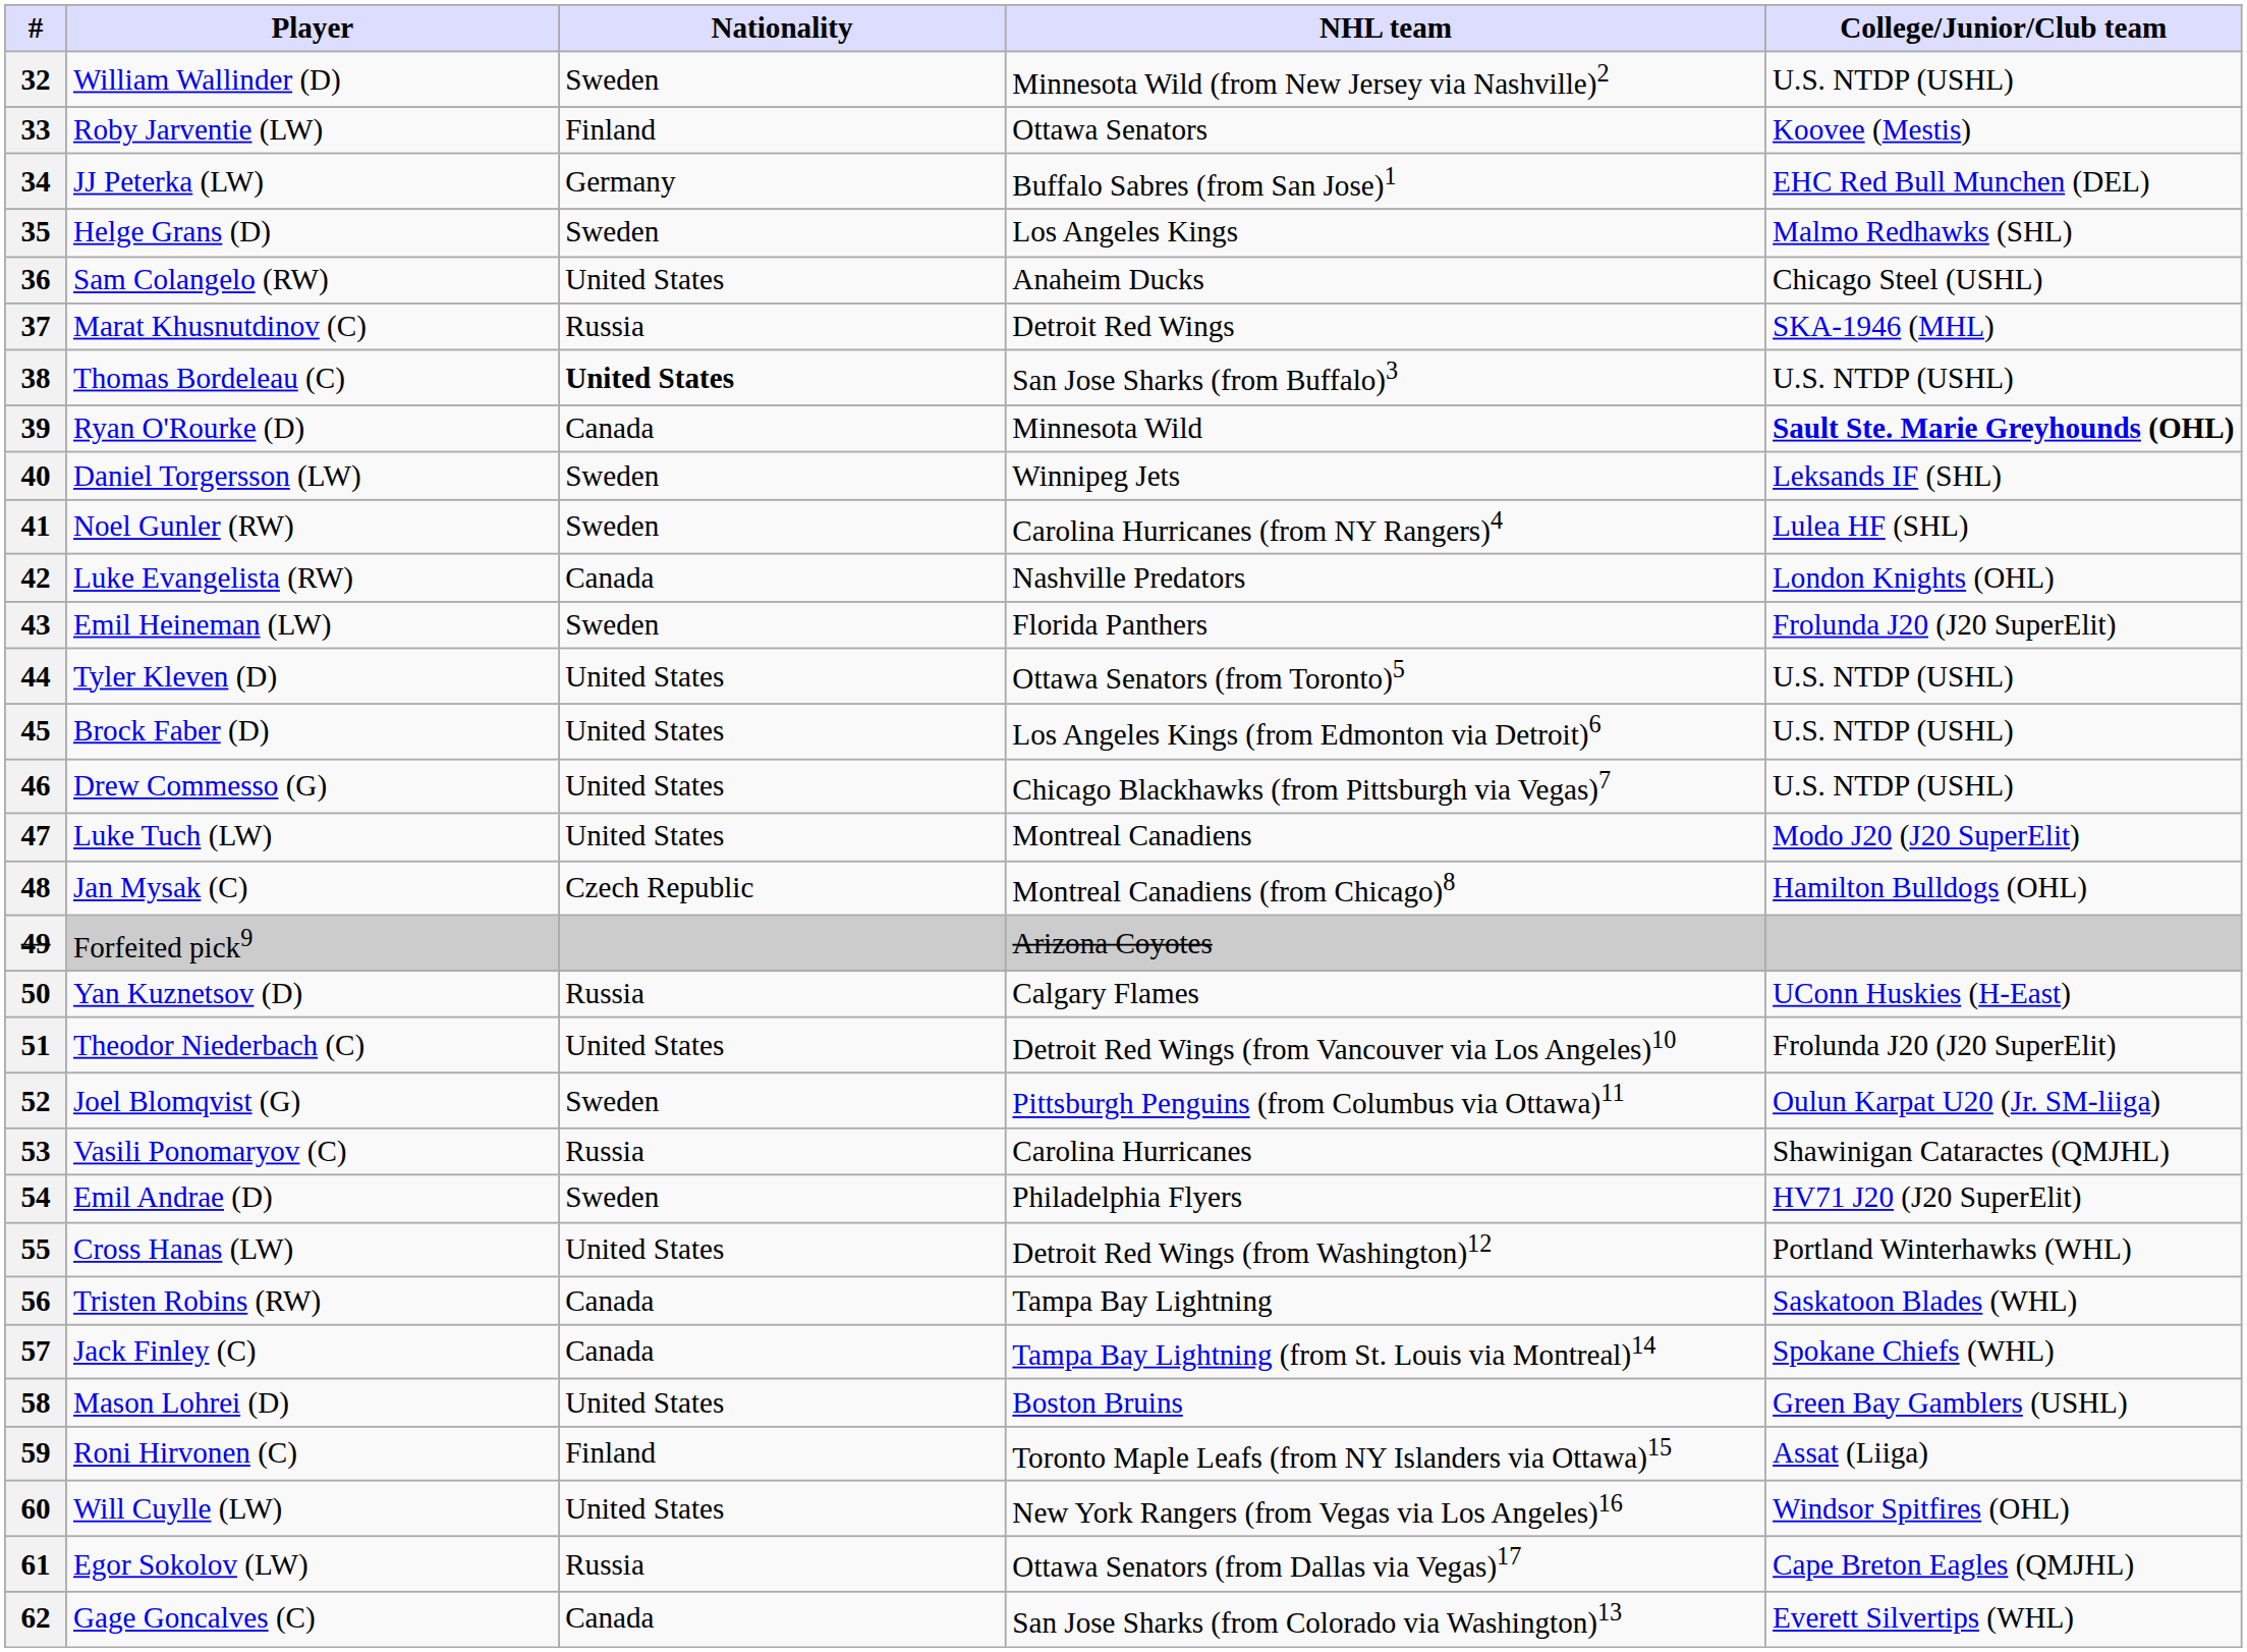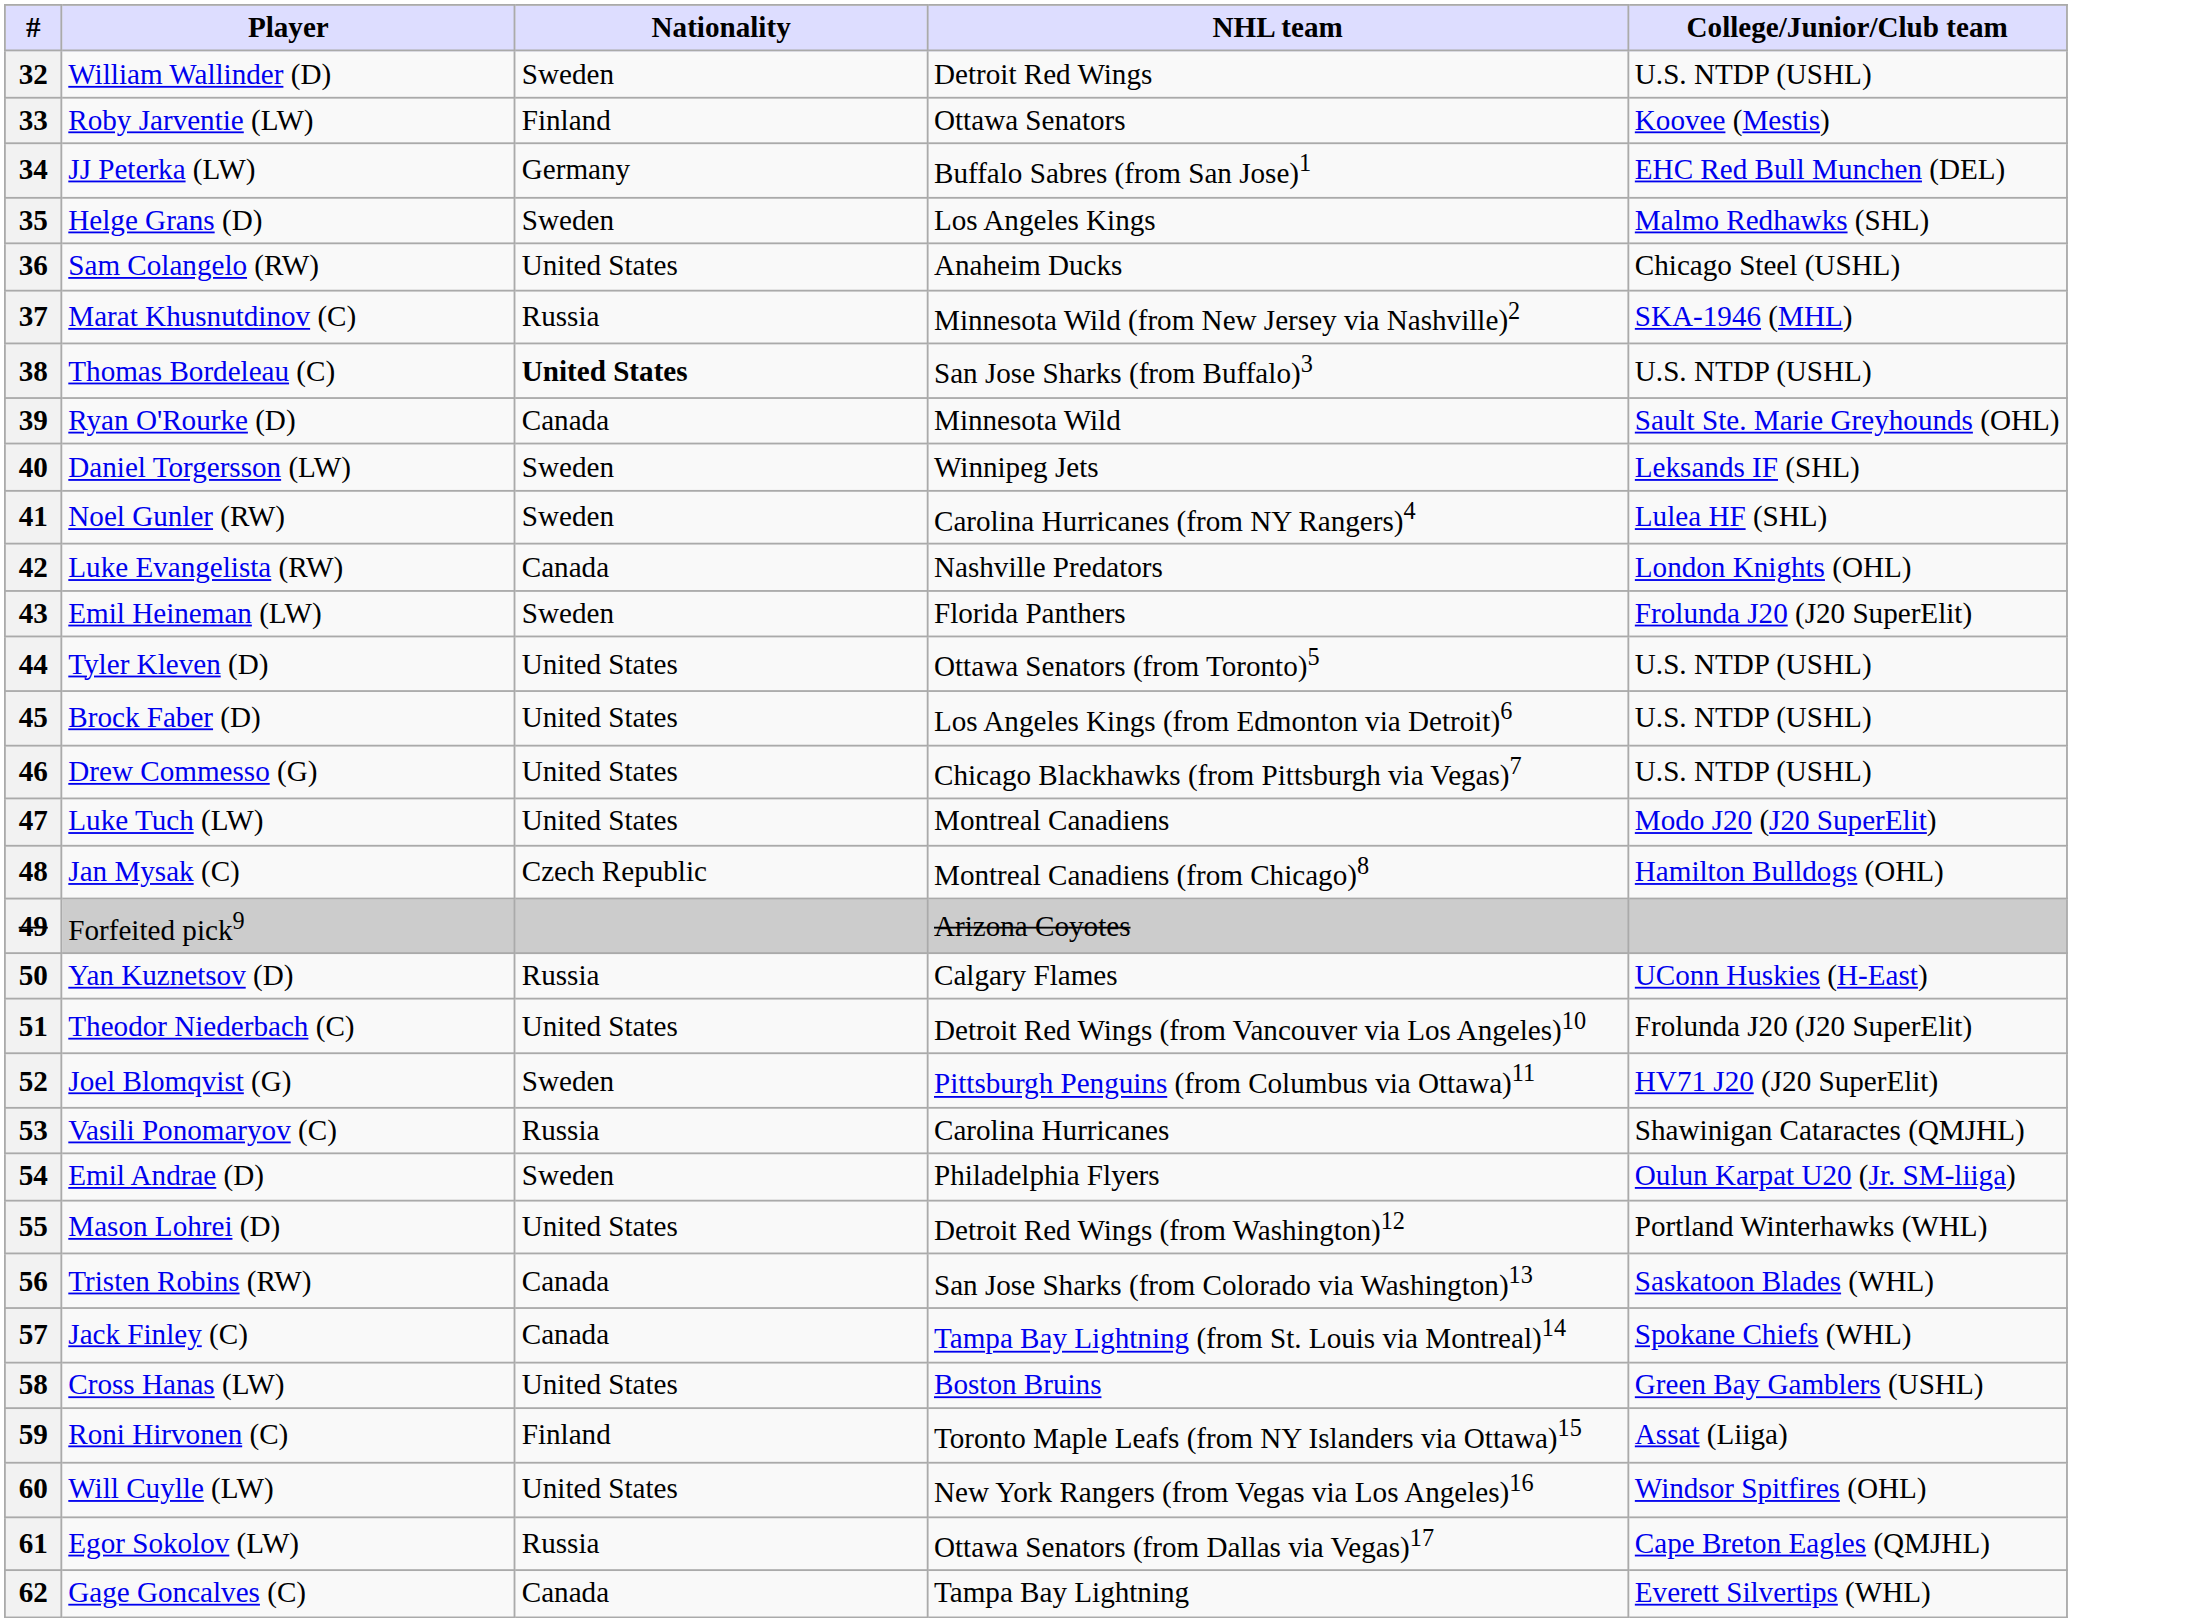32 | NHL team: Minnesota Wild (from New Jersey via Nashville)2 -> Detroit Red Wings
37 | NHL team: Detroit Red Wings -> Minnesota Wild (from New Jersey via Nashville)2
39 | College/Junior/Club team: bold -> normal
52 | College/Junior/Club team: Oulun Karpat U20 (Jr. SM-liiga) -> HV71 J20 (J20 SuperElit)
54 | College/Junior/Club team: HV71 J20 (J20 SuperElit) -> Oulun Karpat U20 (Jr. SM-liiga)
55 | Player: Cross Hanas (LW) -> Mason Lohrei (D)
56 | NHL team: Tampa Bay Lightning -> San Jose Sharks (from Colorado via Washington)13
58 | Player: Mason Lohrei (D) -> Cross Hanas (LW)
62 | NHL team: San Jose Sharks (from Colorado via Washington)13 -> Tampa Bay Lightning
